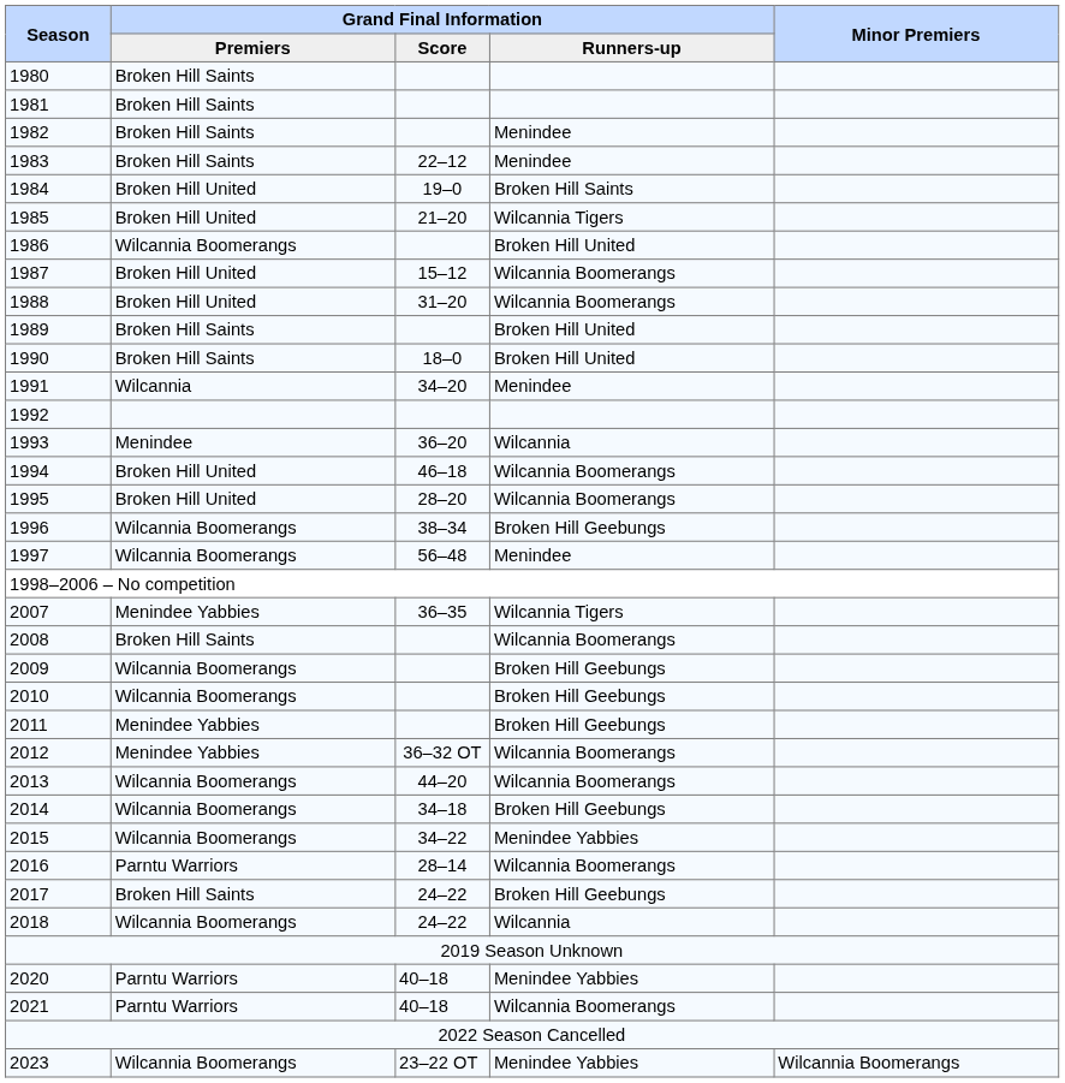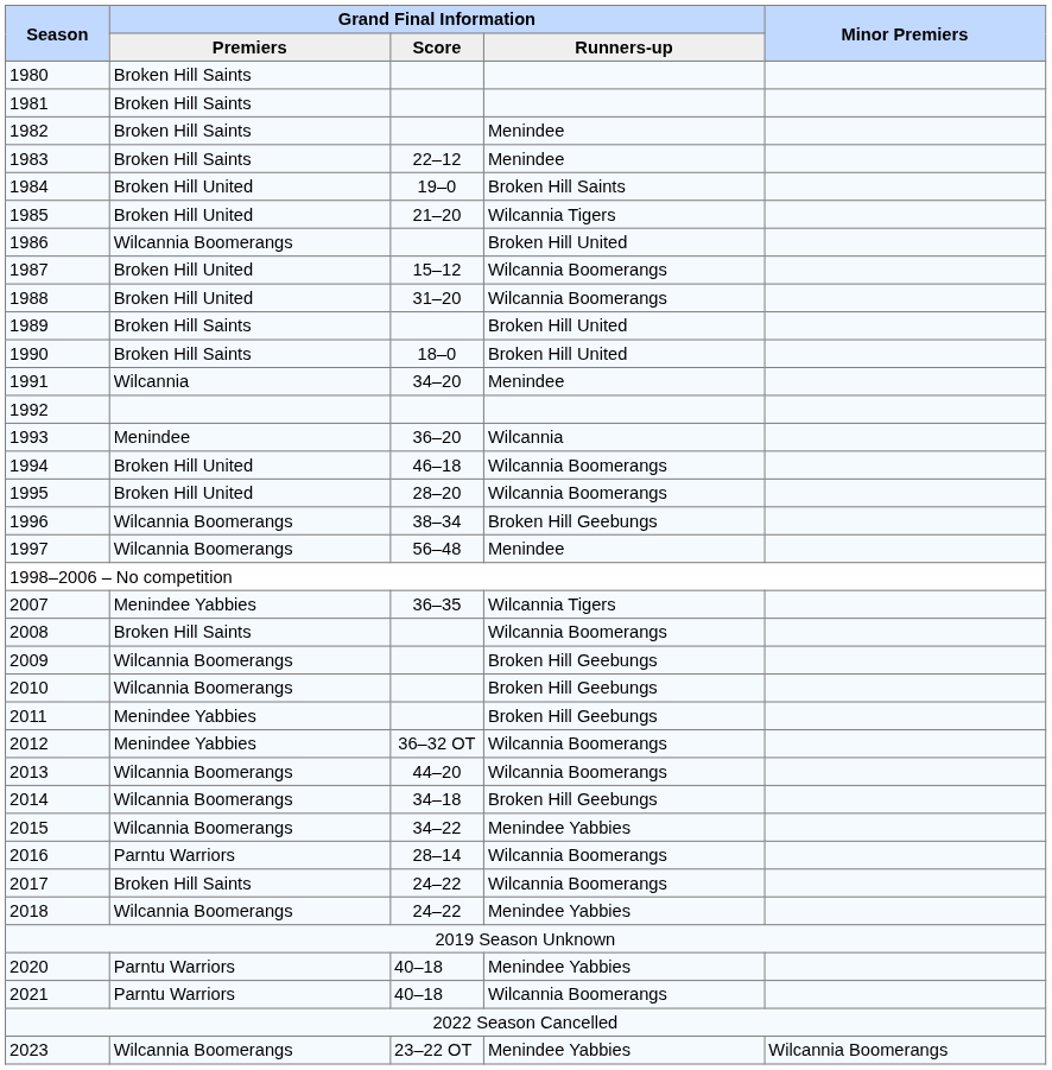2017 | Grand Final Information / Runners-up: Broken Hill Geebungs -> Wilcannia Boomerangs
2018 | Grand Final Information / Runners-up: Wilcannia -> Menindee Yabbies
